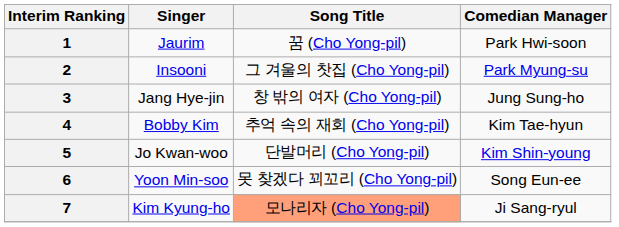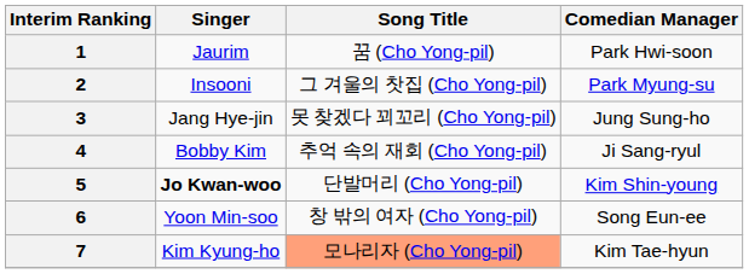3 | Song Title: 창 밖의 여자 (Cho Yong-pil) -> 못 찾겠다 꾀꼬리 (Cho Yong-pil)
4 | Comedian Manager: Kim Tae-hyun -> Ji Sang-ryul
5 | Singer: normal -> bold
6 | Song Title: 못 찾겠다 꾀꼬리 (Cho Yong-pil) -> 창 밖의 여자 (Cho Yong-pil)
7 | Comedian Manager: Ji Sang-ryul -> Kim Tae-hyun
